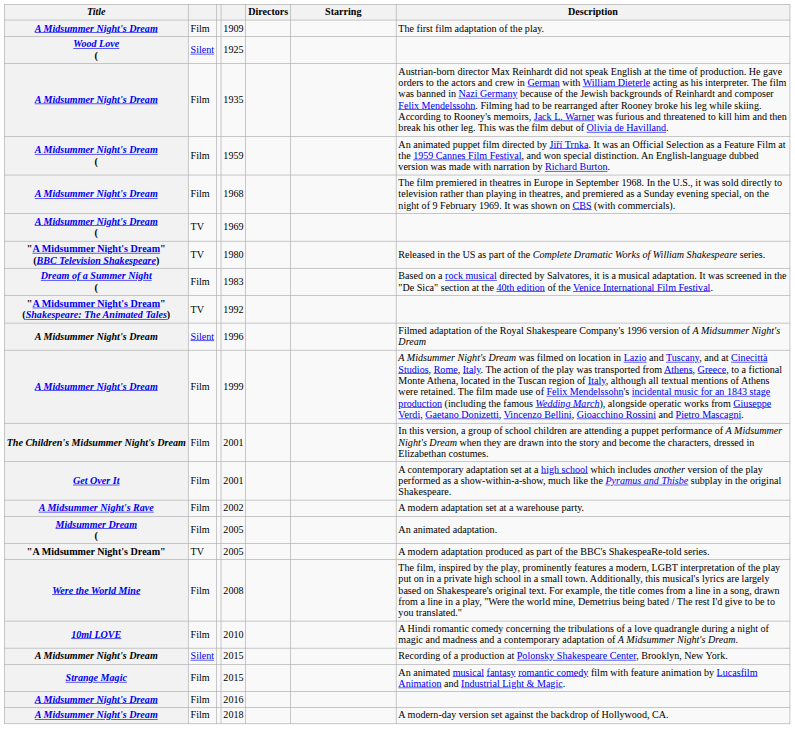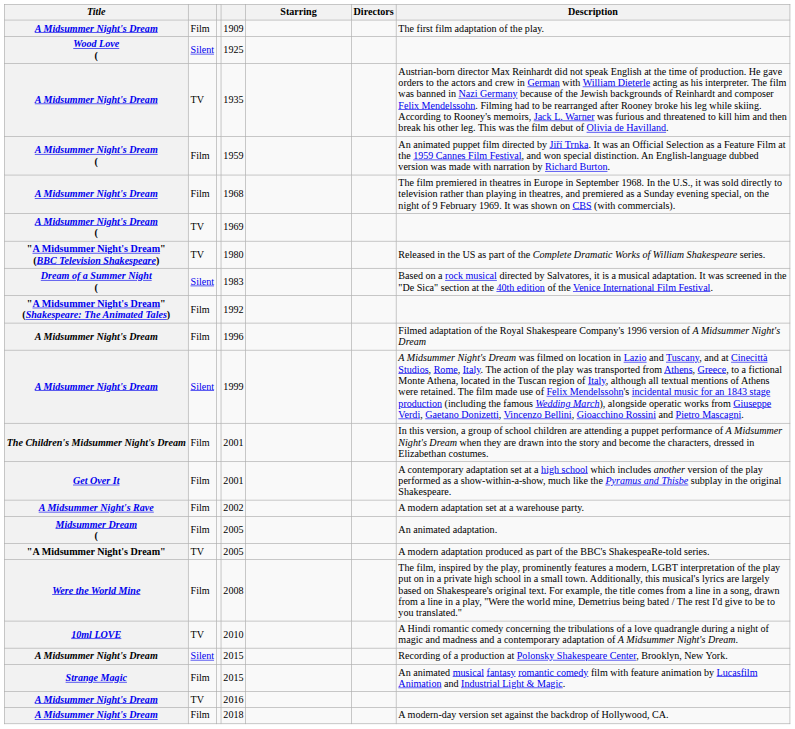columns swapped: Directors <-> Starring
1935 | column 2: Film -> TV
1983 | column 2: Film -> Silent
1992 | column 2: TV -> Film
1996 | column 2: Silent -> Film
1999 | column 2: Film -> Silent
2010 | column 2: Film -> TV
2016 | column 2: Film -> TV
